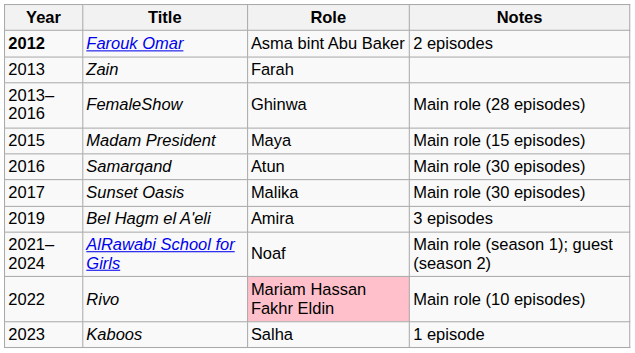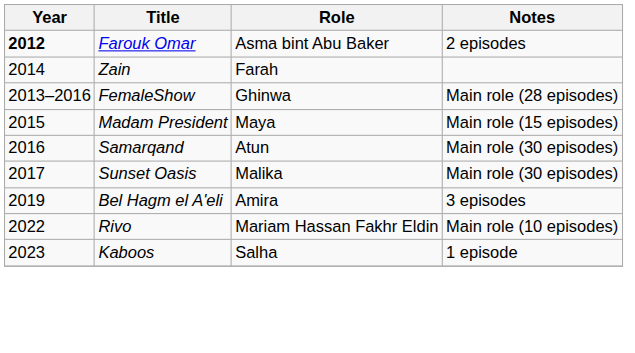Zain | Year: 2013 -> 2014
- row: 2021–2024 | AlRawabi School for Girls | Noaf | Main role (season 1); guest (season 2)
Rivo | Role: pink background -> no background
